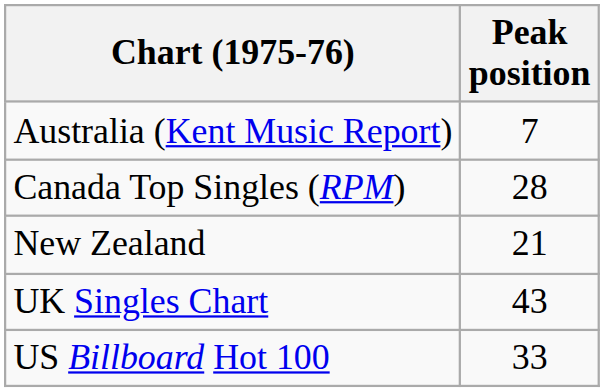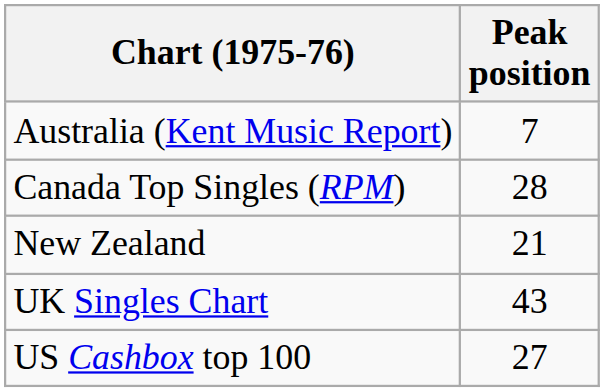- row: US Billboard Hot 100 | 33
+ row: US Cashbox top 100 | 27
